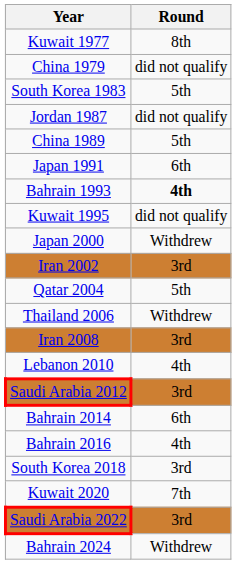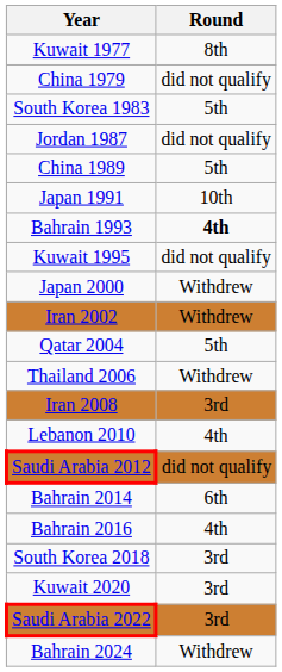Japan 1991 | Round: 6th -> 10th
Iran 2002 | Round: 3rd -> Withdrew
Saudi Arabia 2012 | Round: 3rd -> did not qualify
Kuwait 2020 | Round: 7th -> 3rd
